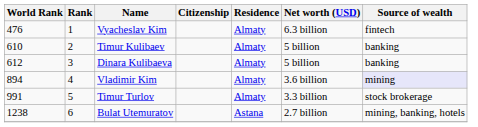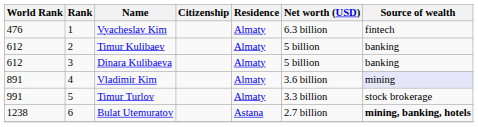Timur Kulibaev | World Rank: 610 -> 612
Vladimir Kim | World Rank: 894 -> 891
Bulat Utemuratov | Source of wealth: normal -> bold
